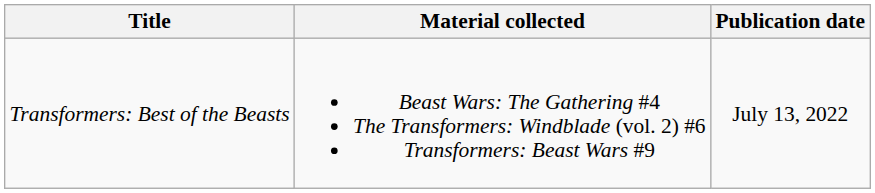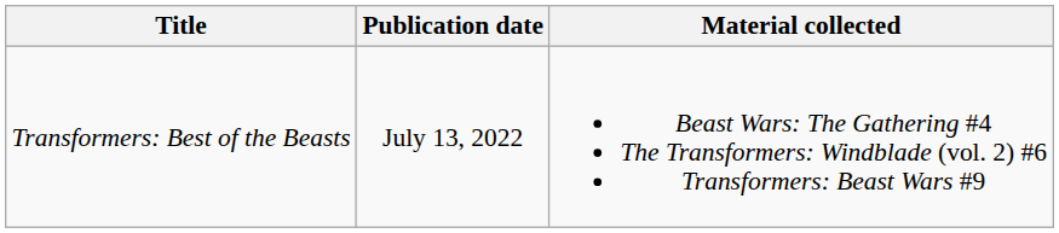columns swapped: Material collected <-> Publication date
